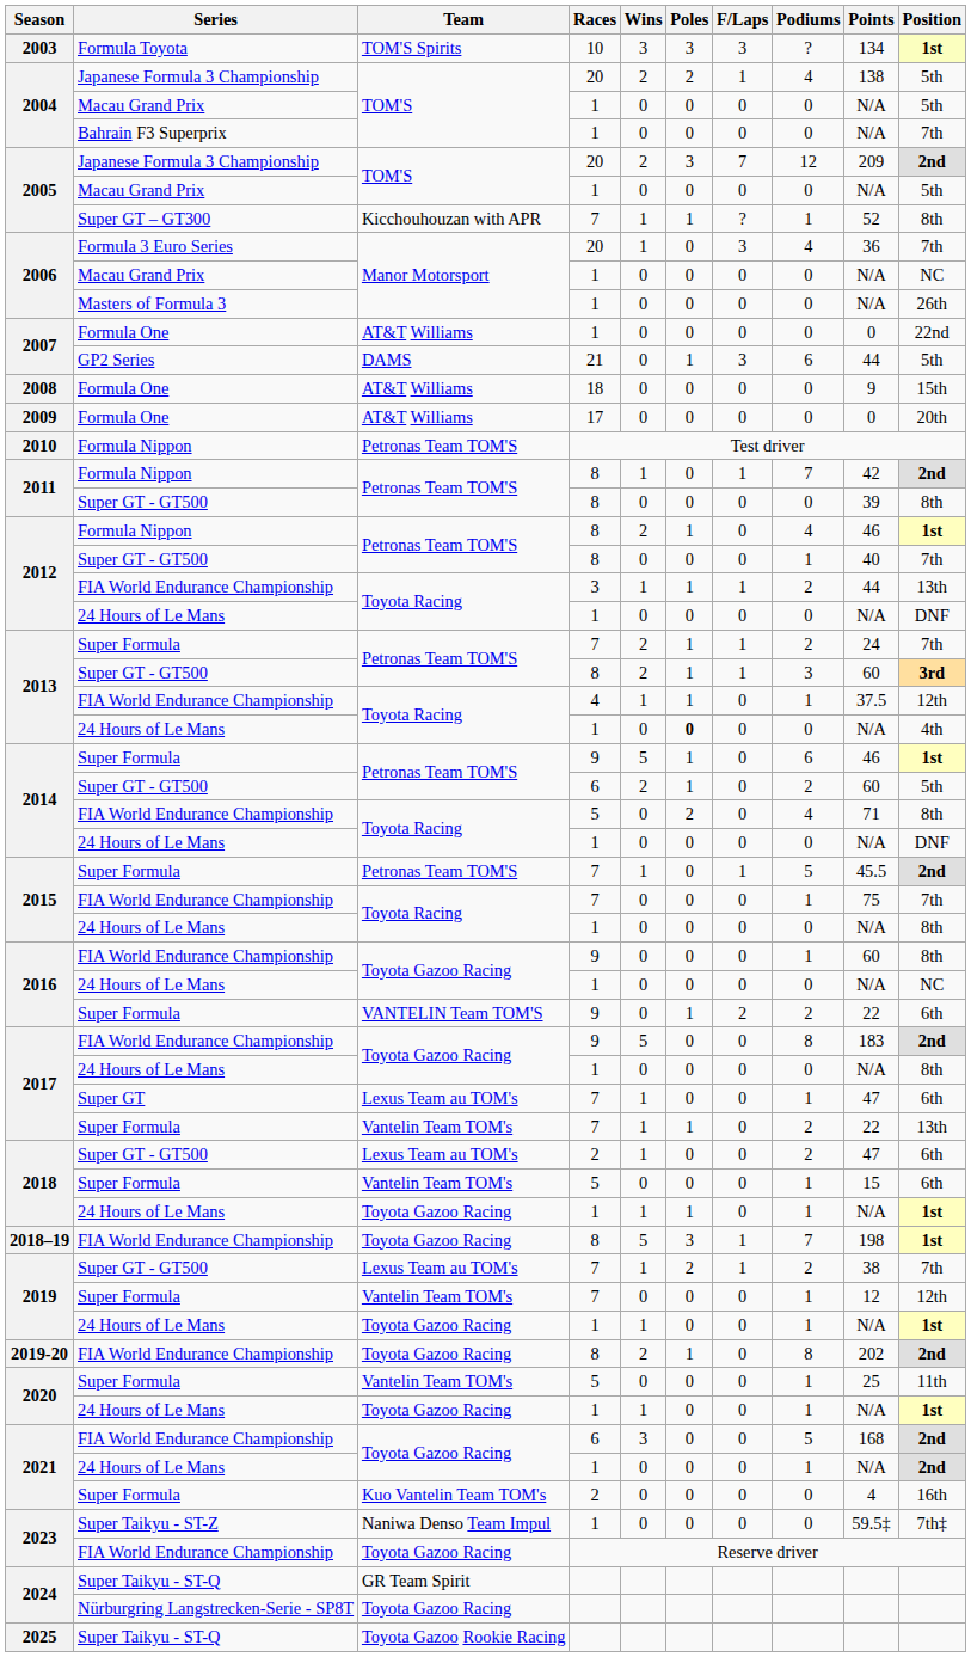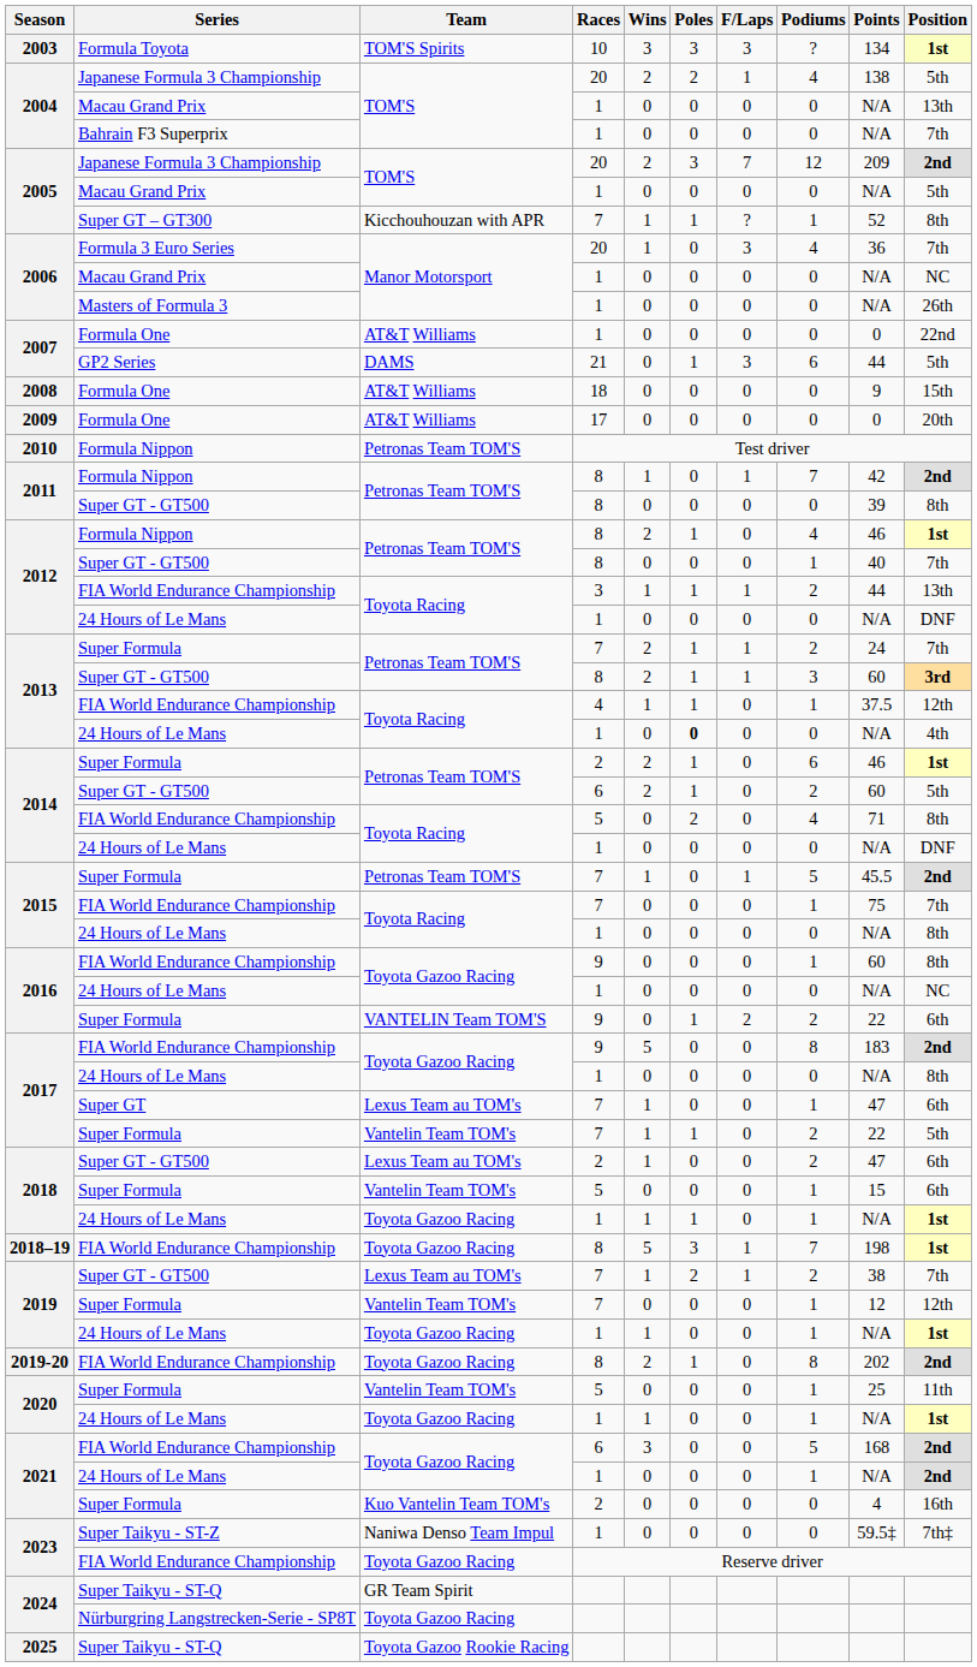2004 / Macau Grand Prix | Position: 5th -> 13th
2014 / Super Formula | Races: 9 -> 2
2014 / Super Formula | Wins: 5 -> 2
2017 / Super Formula | Position: 13th -> 5th
